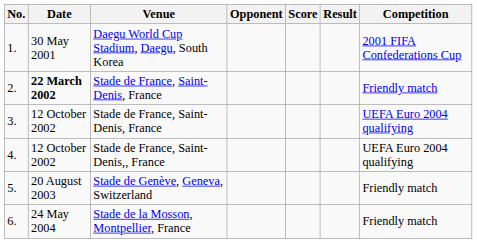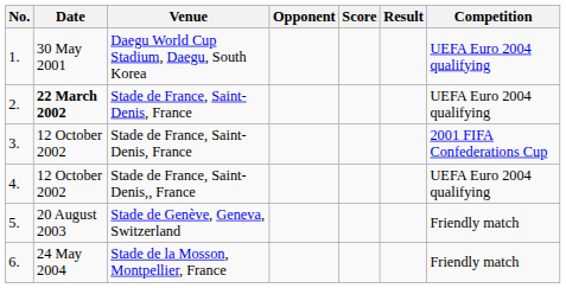1. | Competition: 2001 FIFA Confederations Cup -> UEFA Euro 2004 qualifying
2. | Competition: Friendly match -> UEFA Euro 2004 qualifying
3. | Competition: UEFA Euro 2004 qualifying -> 2001 FIFA Confederations Cup
